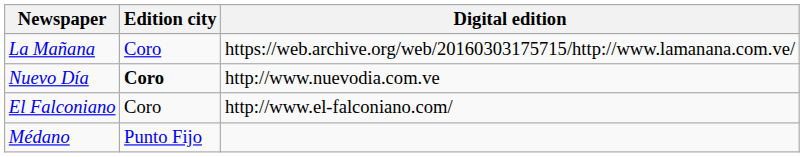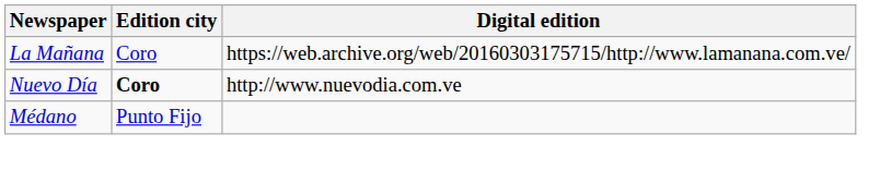- row: El Falconiano | Coro | http://www.el-falconiano.com/
